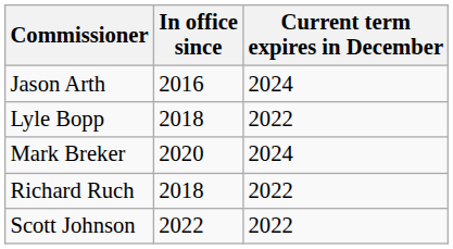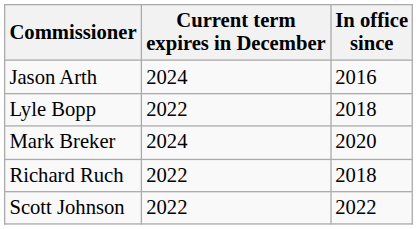columns swapped: In office since <-> Current term expires in December
